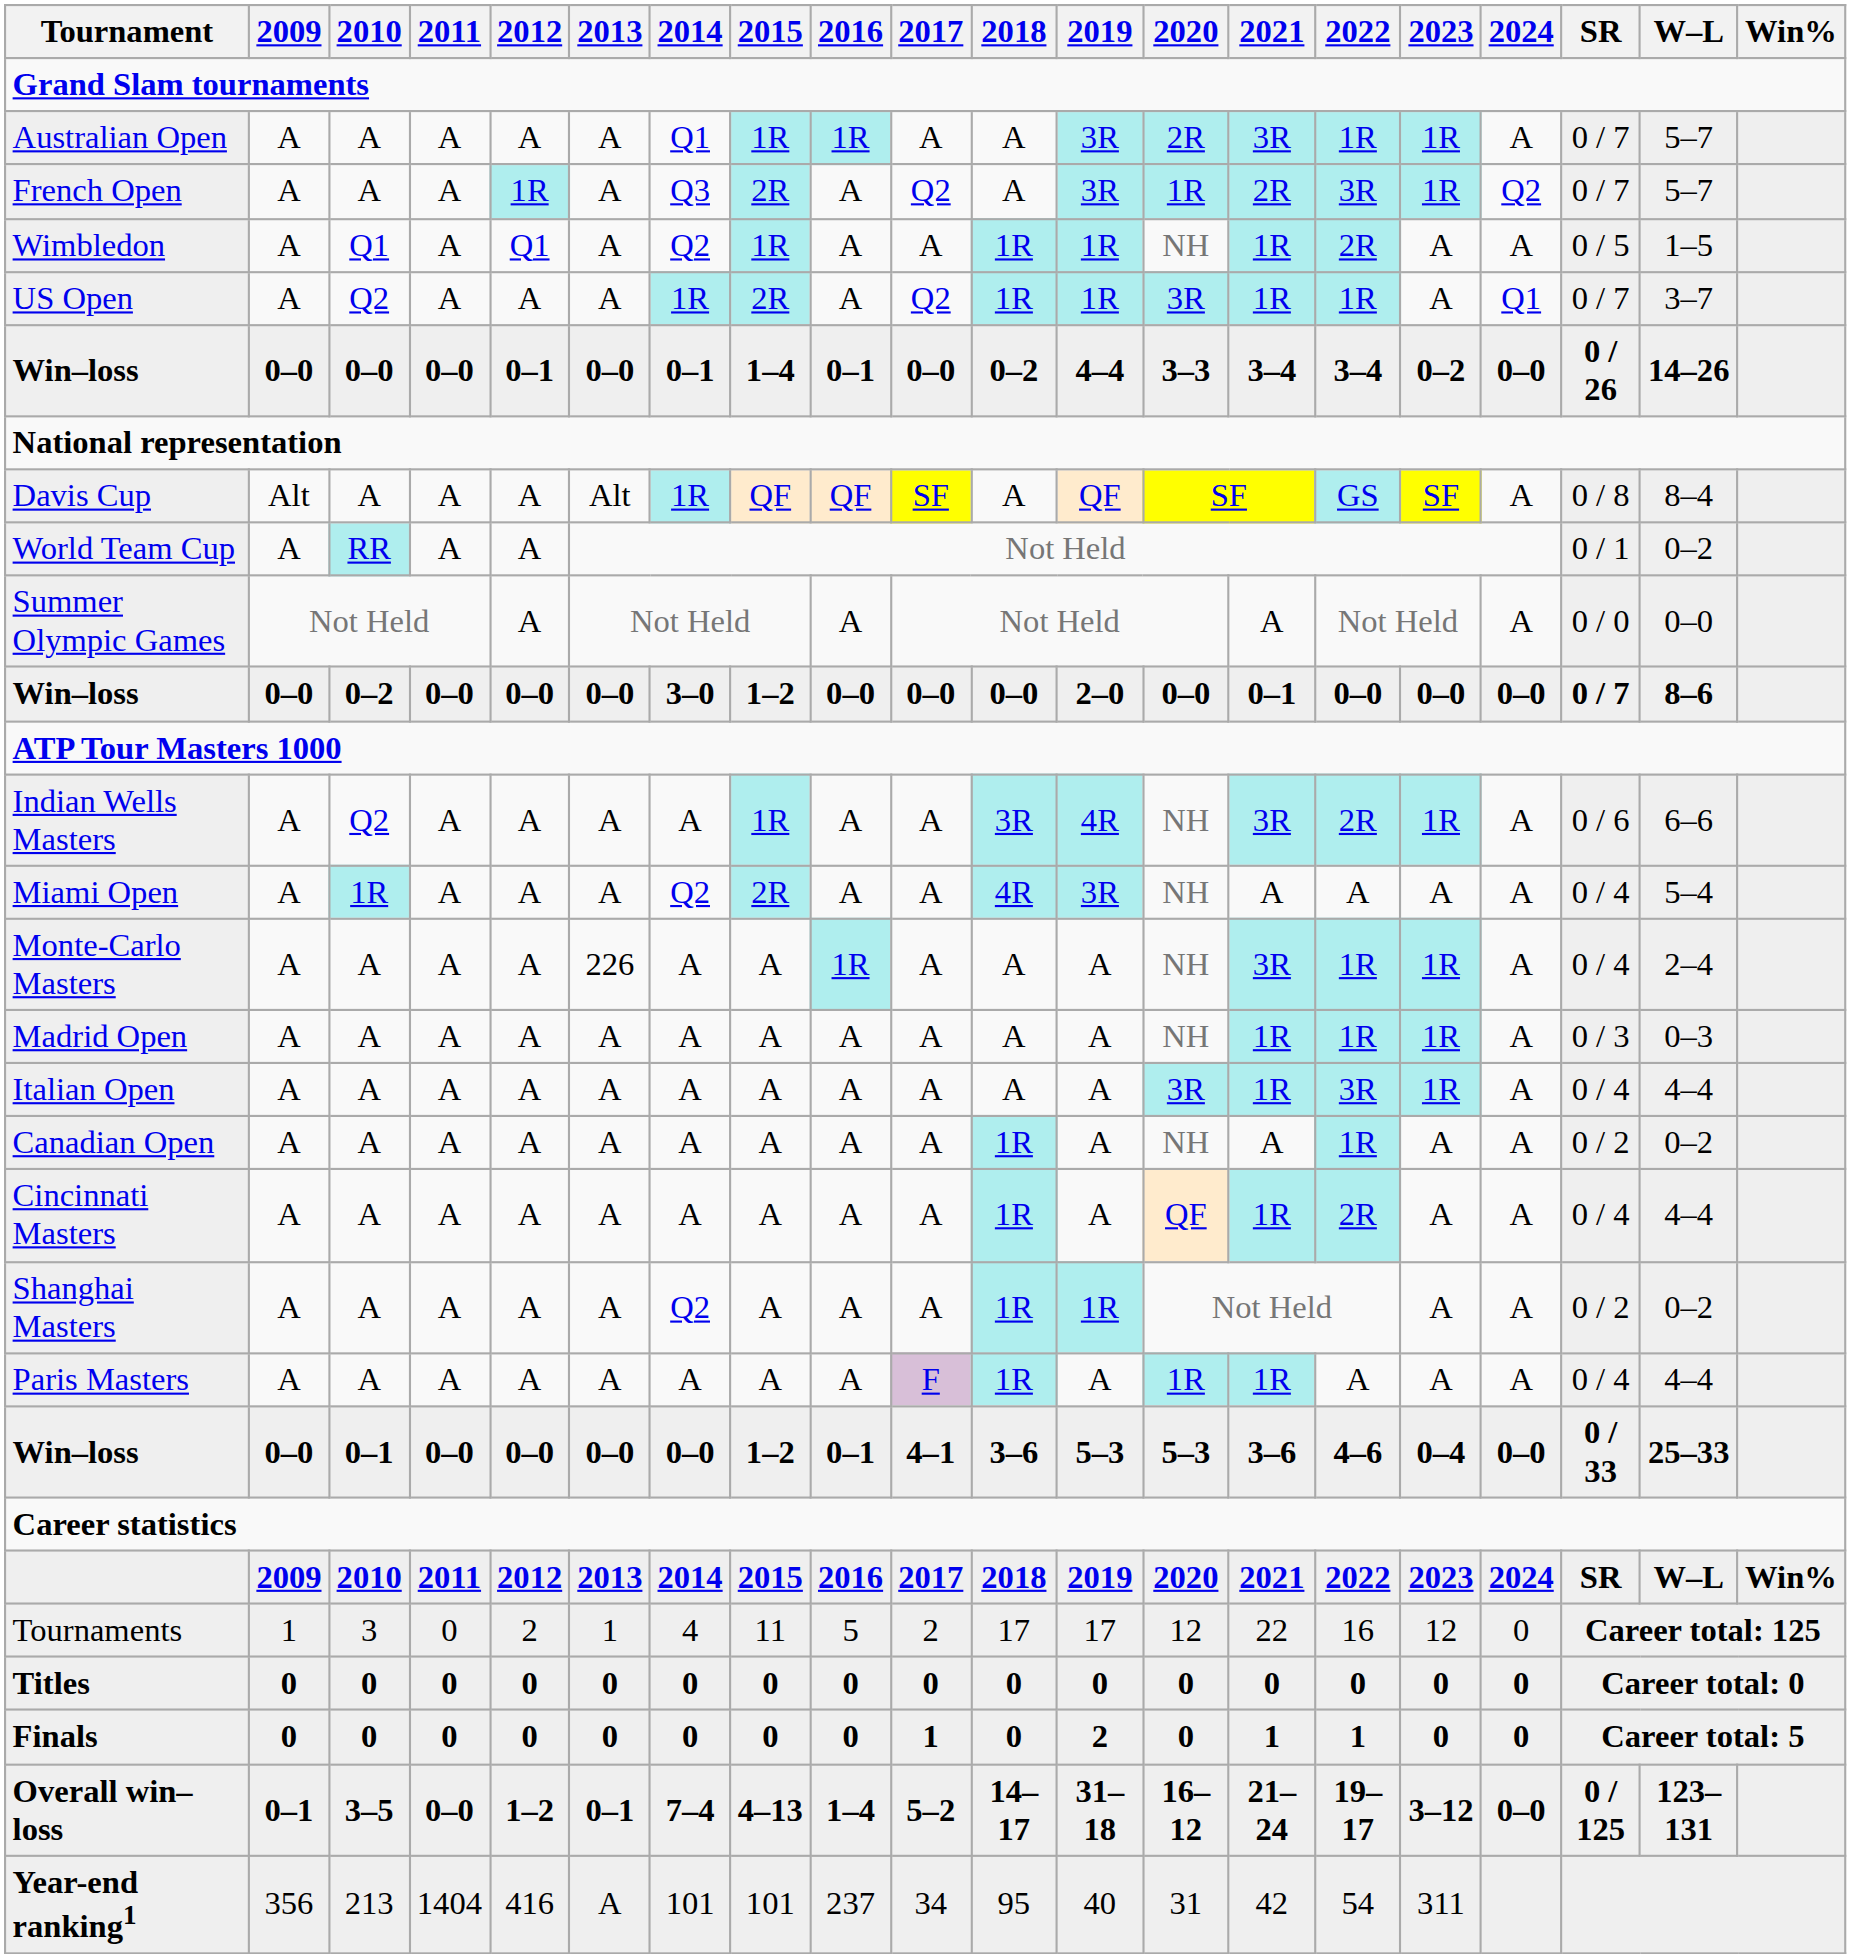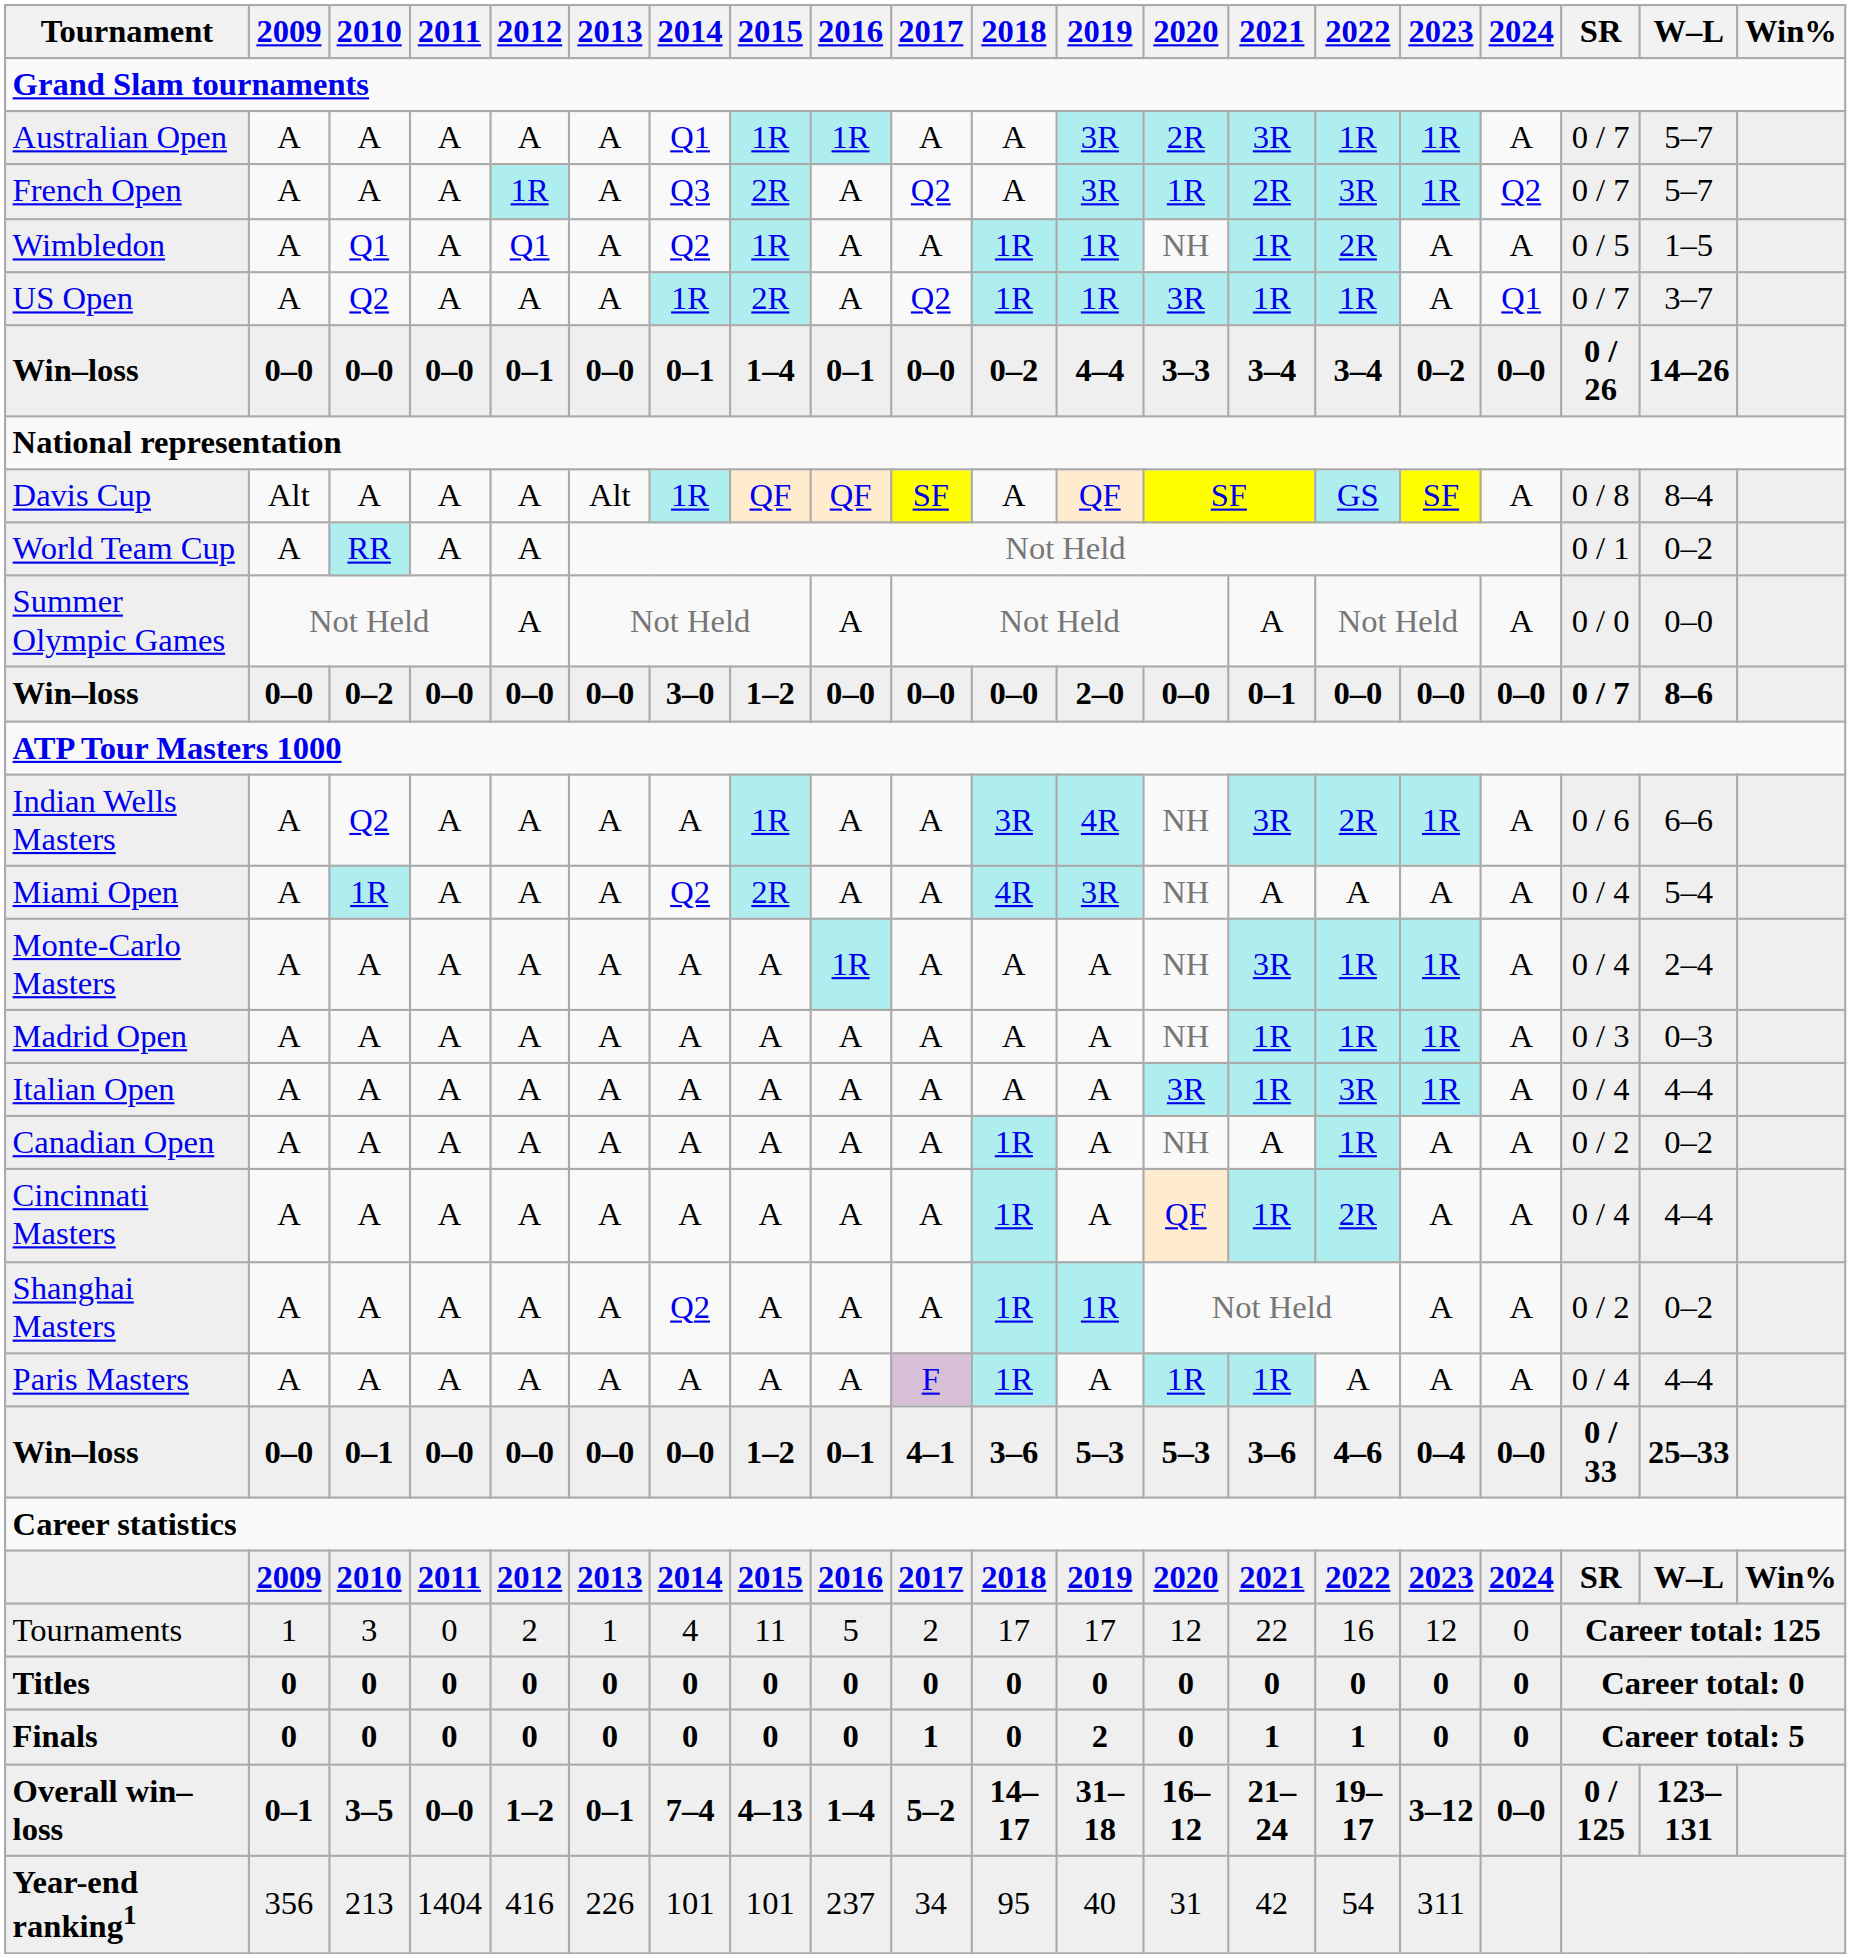Monte-Carlo Masters | 2013: 226 -> A
Year-end ranking1 | 2013: A -> 226
